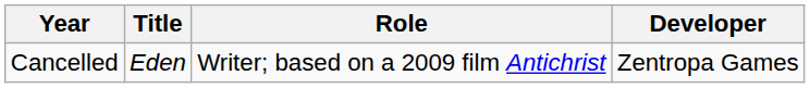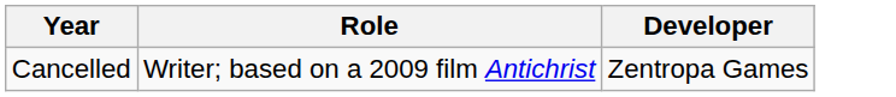- column: Title | Eden
